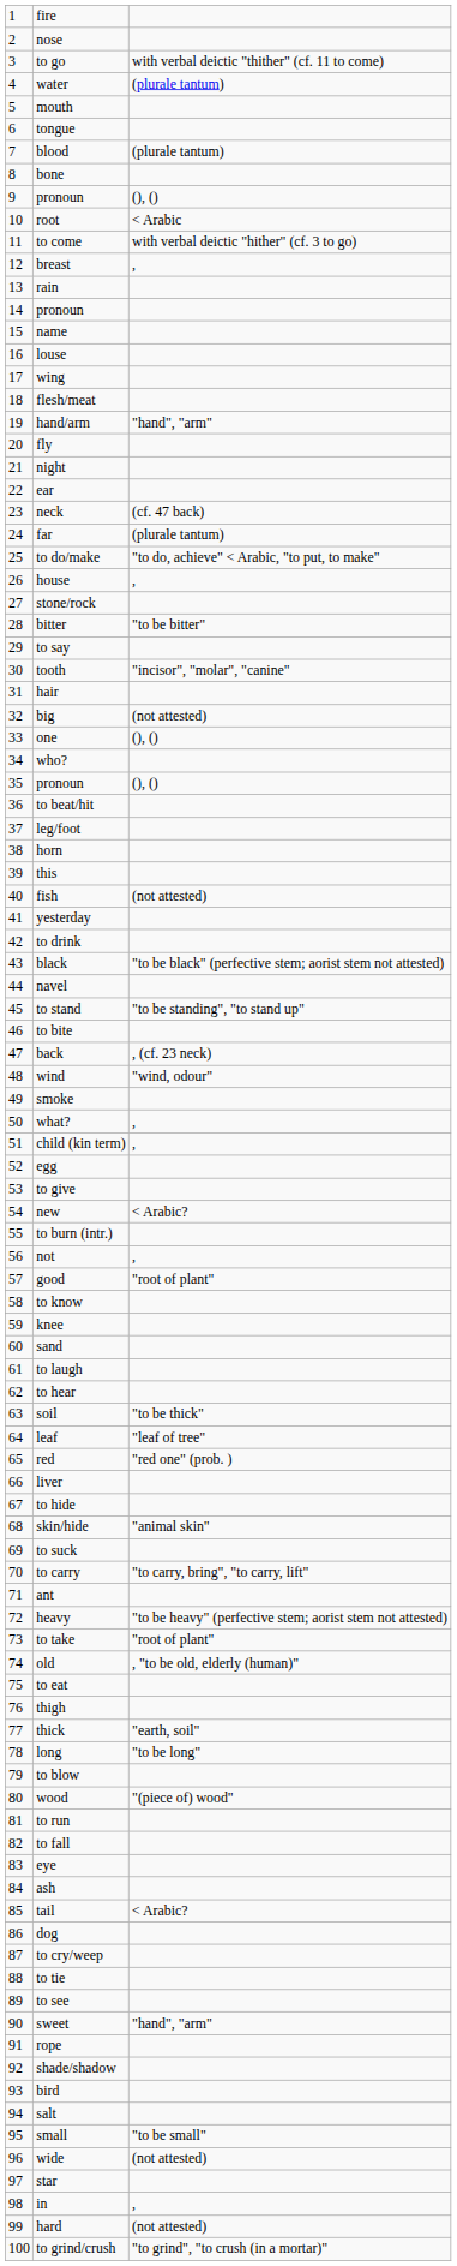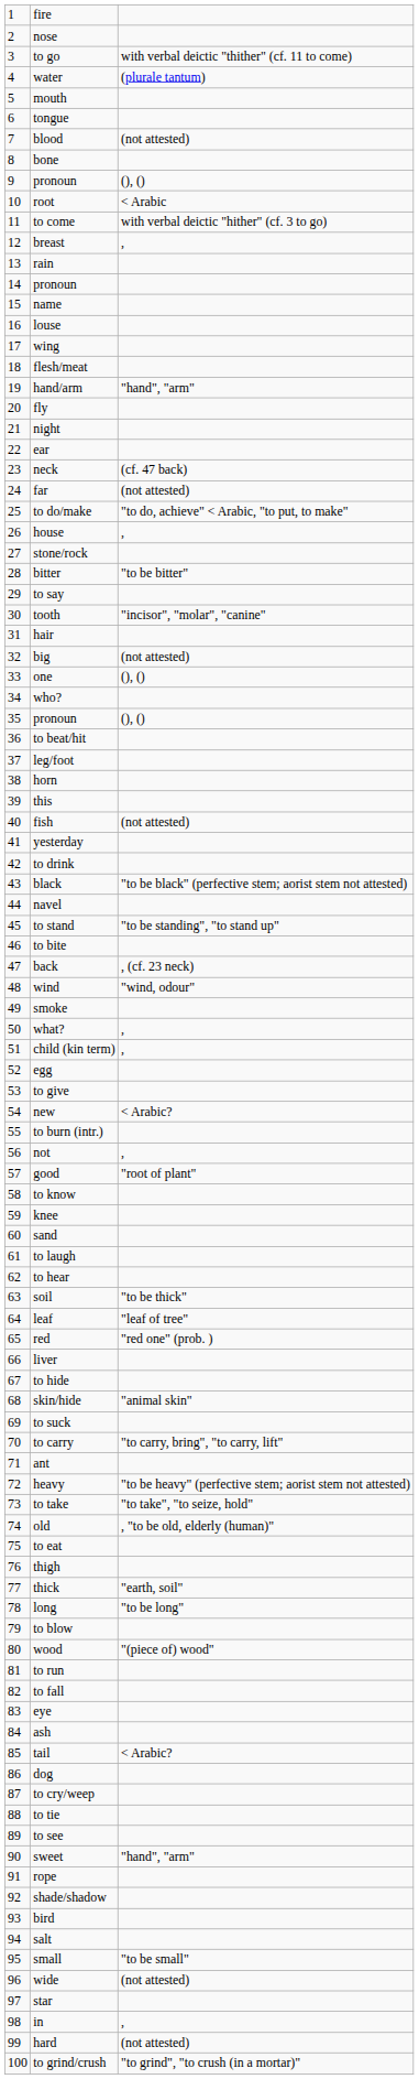blood | column 3: (plurale tantum) -> (not attested)
far | column 3: (plurale tantum) -> (not attested)
to take | column 3: "root of plant" -> "to take", "to seize, hold"
